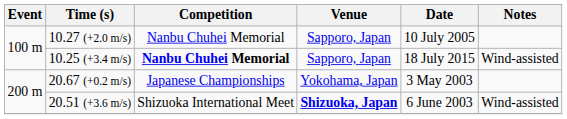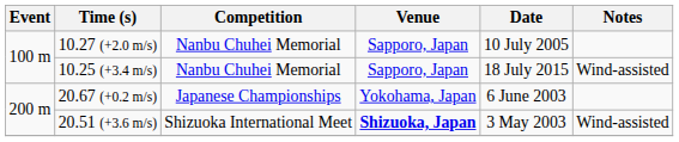10.25 (+3.4 m/s) | Competition: bold -> normal
20.67 (+0.2 m/s) | Date: 3 May 2003 -> 6 June 2003
20.51 (+3.6 m/s) | Date: 6 June 2003 -> 3 May 2003
